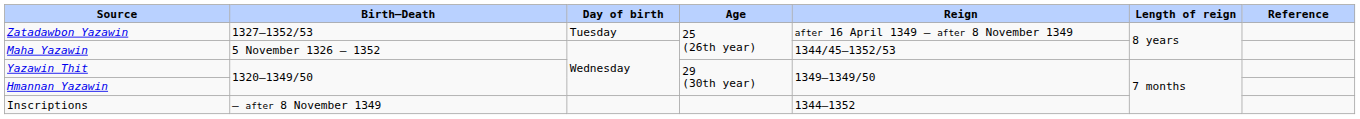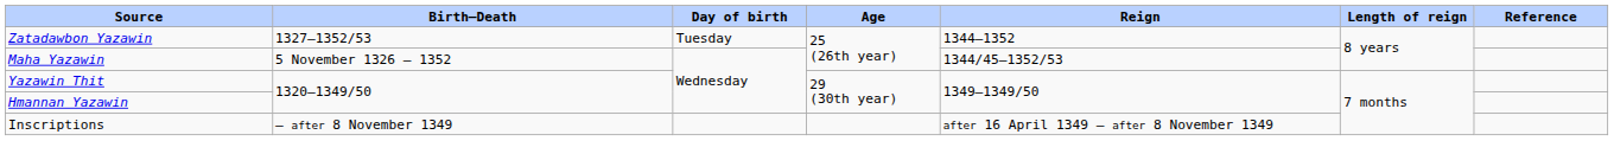Zatadawbon Yazawin | Reign: after 16 April 1349 – after 8 November 1349 -> 1344–1352
Inscriptions | Reign: 1344–1352 -> after 16 April 1349 – after 8 November 1349
